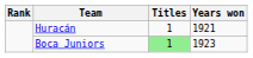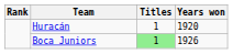Huracán | Years won: 1921 -> 1920
Boca Juniors | Years won: 1923 -> 1926
